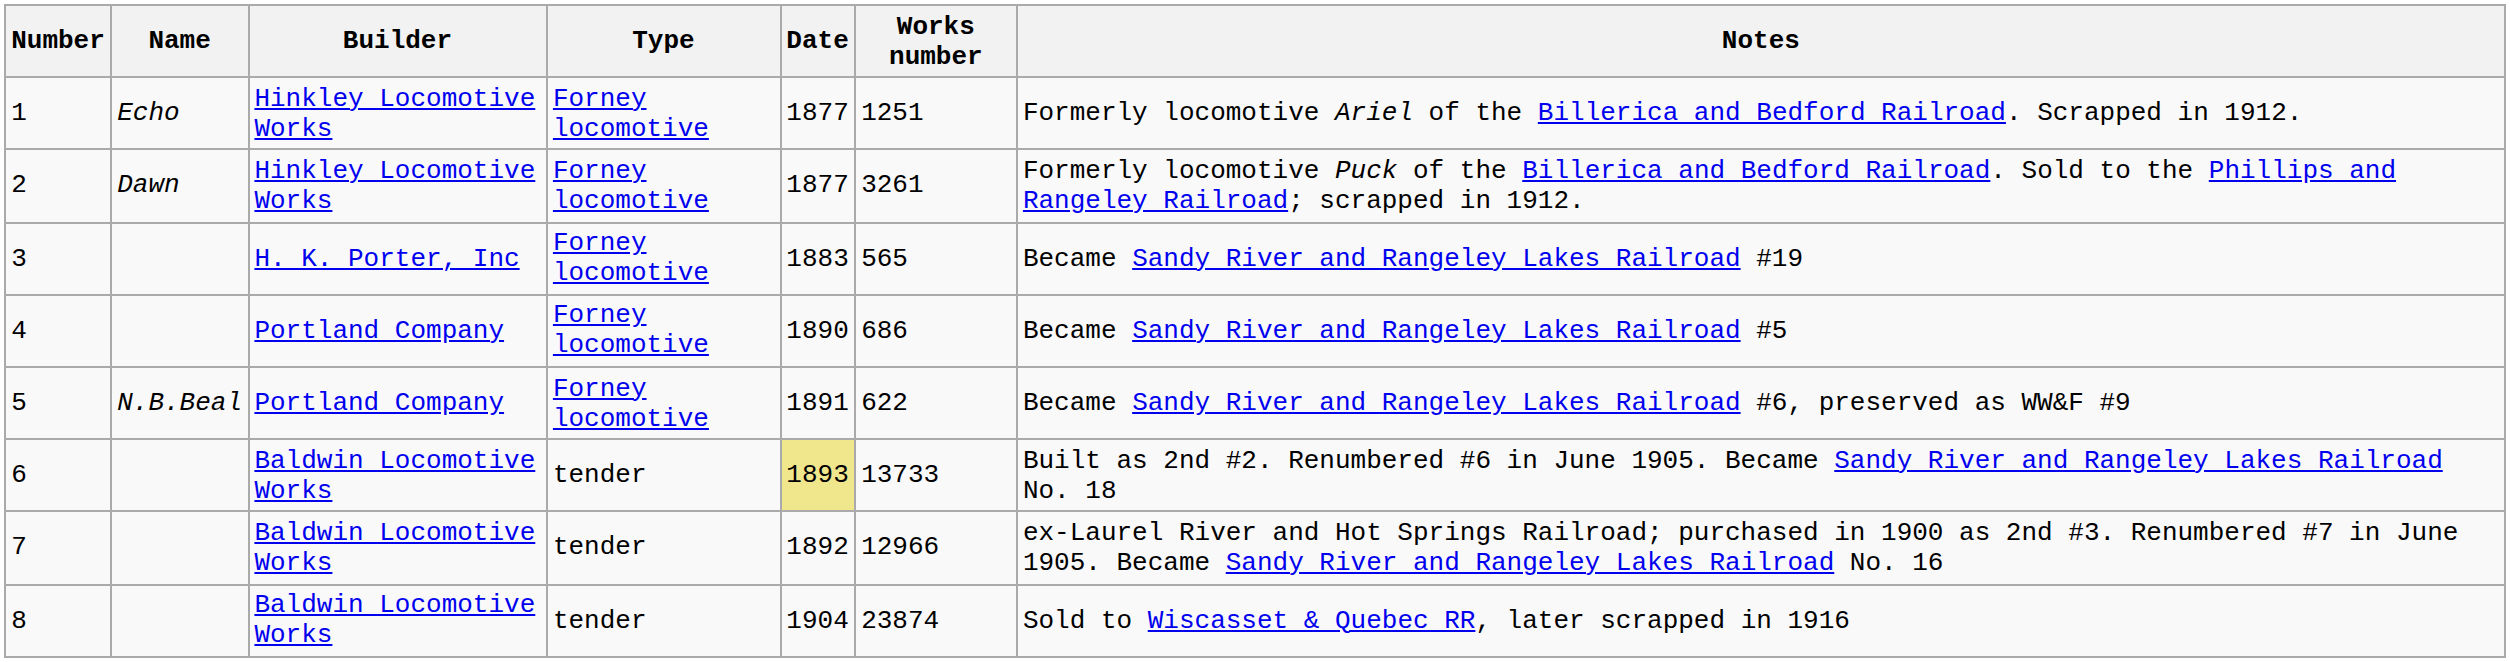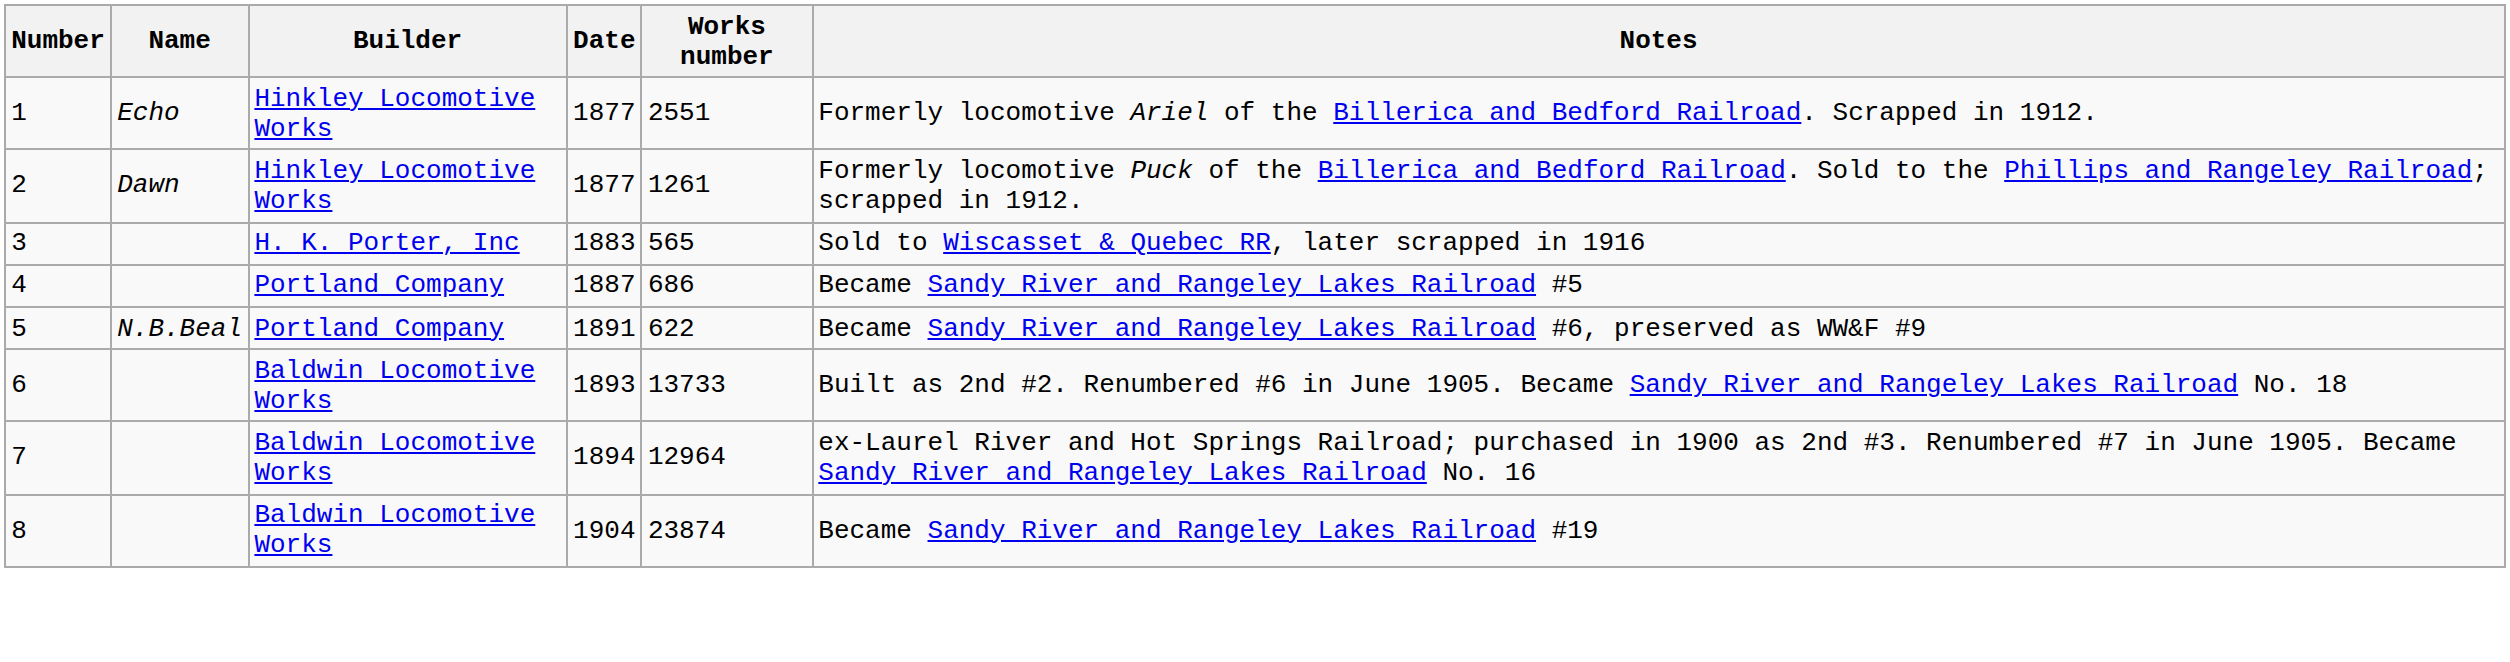- column: Type | Forney locomotive | Forney locomotive | Forney locomotive | Forney locomotive | Forney locomotive | tender | tender | tender
1 | Works number: 1251 -> 2551
2 | Works number: 3261 -> 1261
3 | Notes: Became Sandy River and Rangeley Lakes Railroad #19 -> Sold to Wiscasset & Quebec RR, later scrapped in 1916
4 | Date: 1890 -> 1887
6 | Date: khaki background -> no background
7 | Date: 1892 -> 1894
7 | Works number: 12966 -> 12964
8 | Notes: Sold to Wiscasset & Quebec RR, later scrapped in 1916 -> Became Sandy River and Rangeley Lakes Railroad #19
